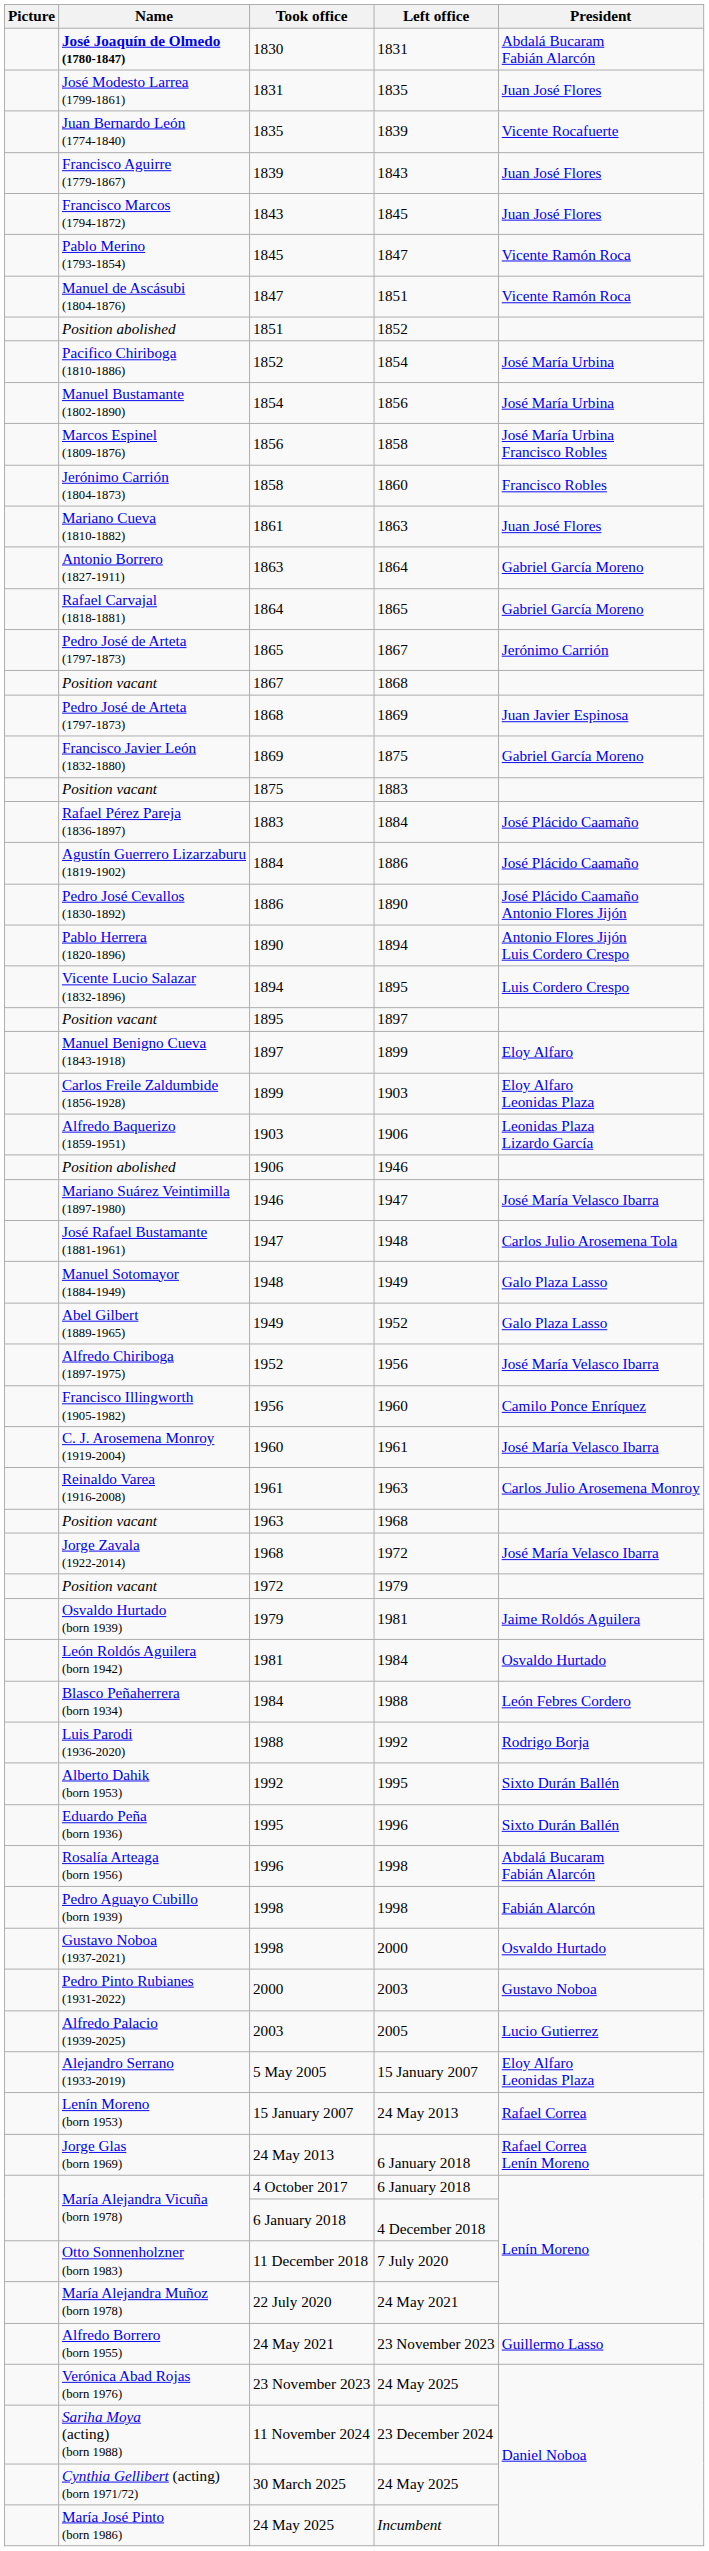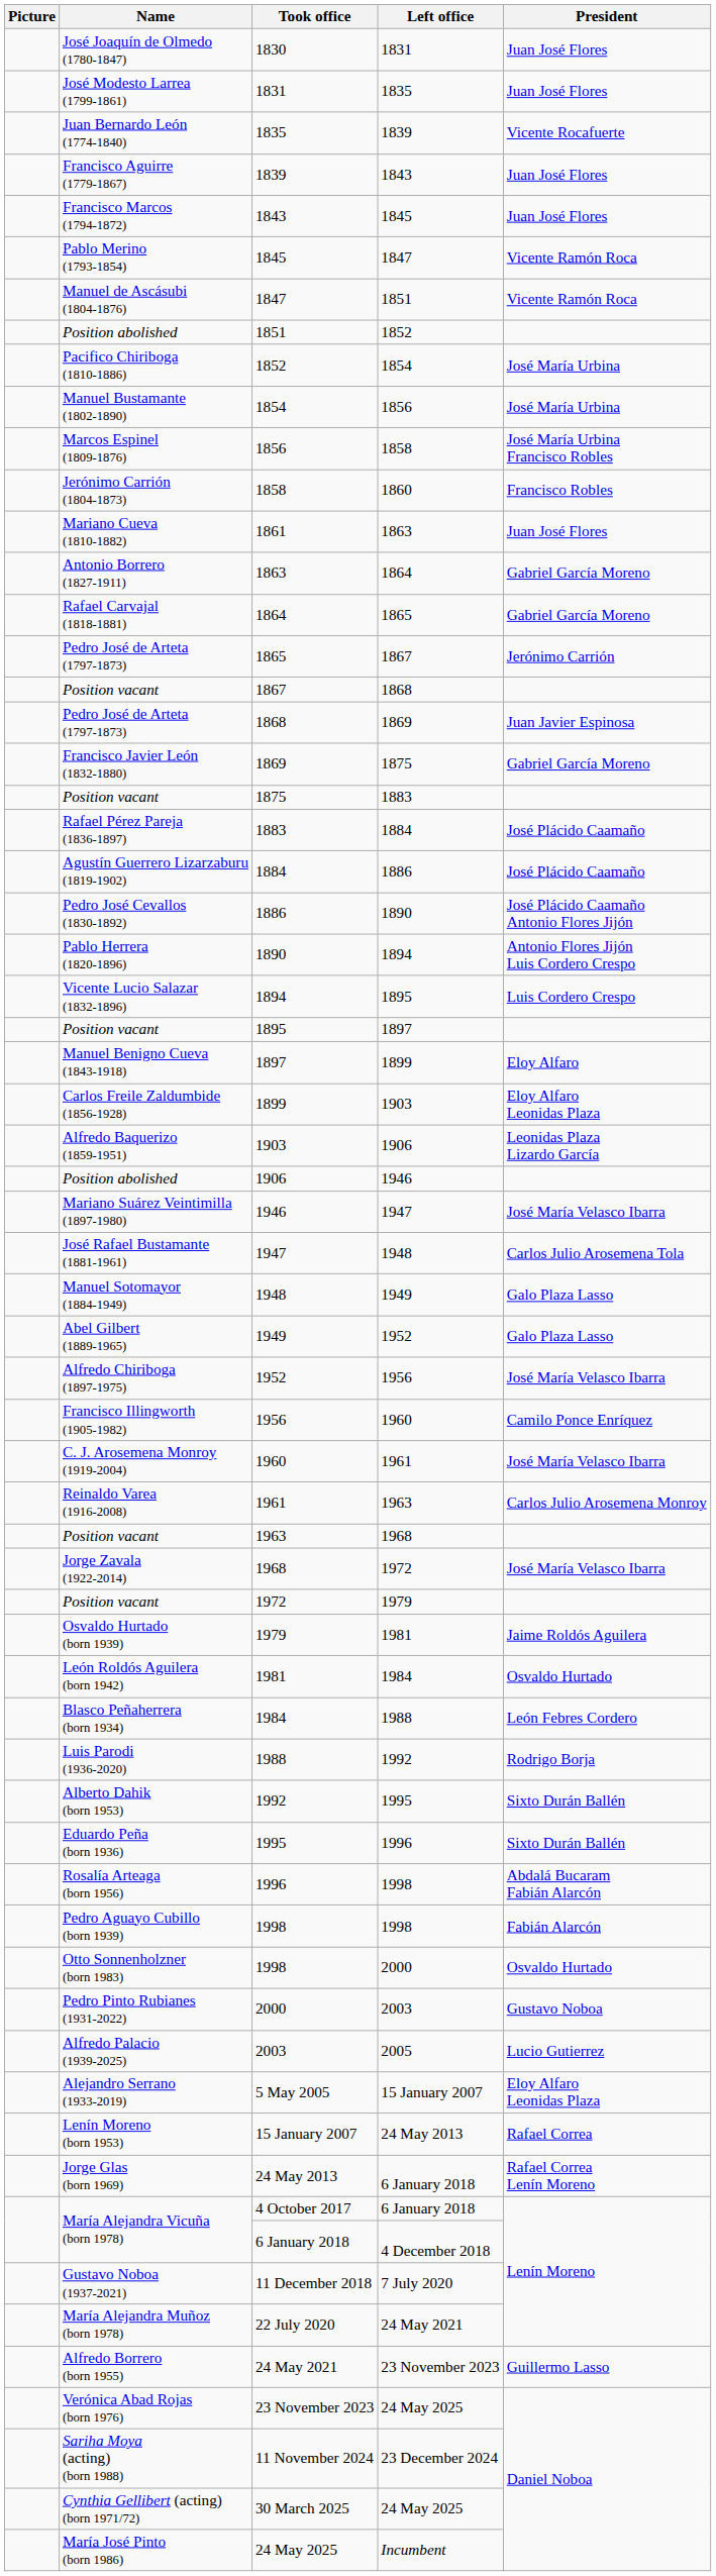1830 | Name: bold -> normal
1830 | President: Abdalá Bucaram Fabián Alarcón -> Juan José Flores
1998 / 2000 | Name: Gustavo Noboa (1937-2021) -> Otto Sonnenholzner (born 1983)
11 December 2018 | Name: Otto Sonnenholzner (born 1983) -> Gustavo Noboa (1937-2021)
